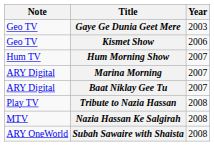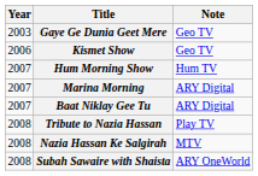columns swapped: Year <-> Note
